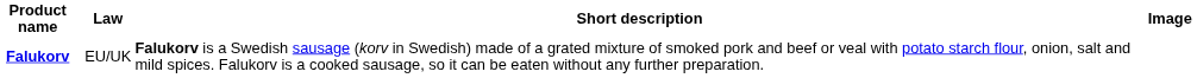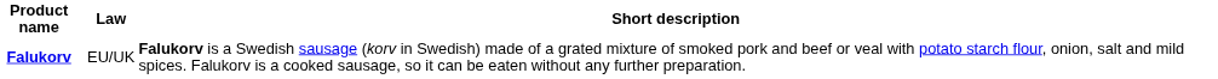- column: Image
